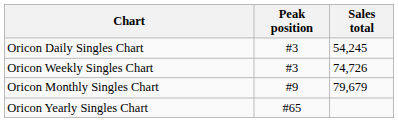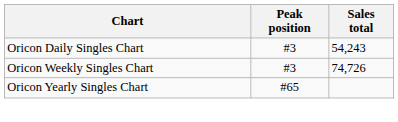Oricon Daily Singles Chart | Sales total: 54,245 -> 54,243
- row: Oricon Monthly Singles Chart | #9 | 79,679
